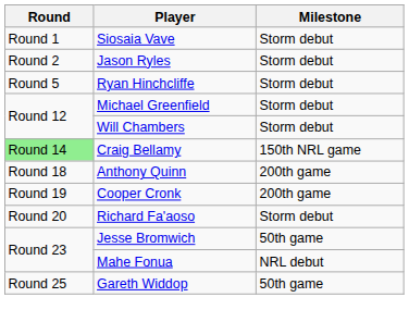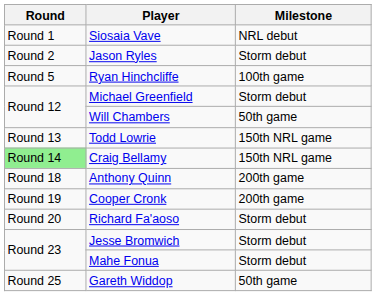Siosaia Vave | Milestone: Storm debut -> NRL debut
Ryan Hinchcliffe | Milestone: Storm debut -> 100th game
Will Chambers | Milestone: Storm debut -> 50th game
+ row: Round 13 | Todd Lowrie | 150th NRL game
Jesse Bromwich | Milestone: 50th game -> Storm debut
Mahe Fonua | Milestone: NRL debut -> Storm debut
